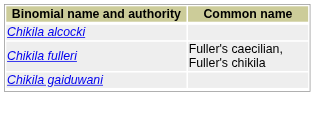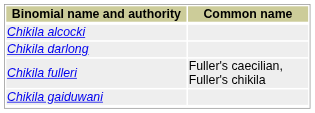+ row: Chikila darlong
